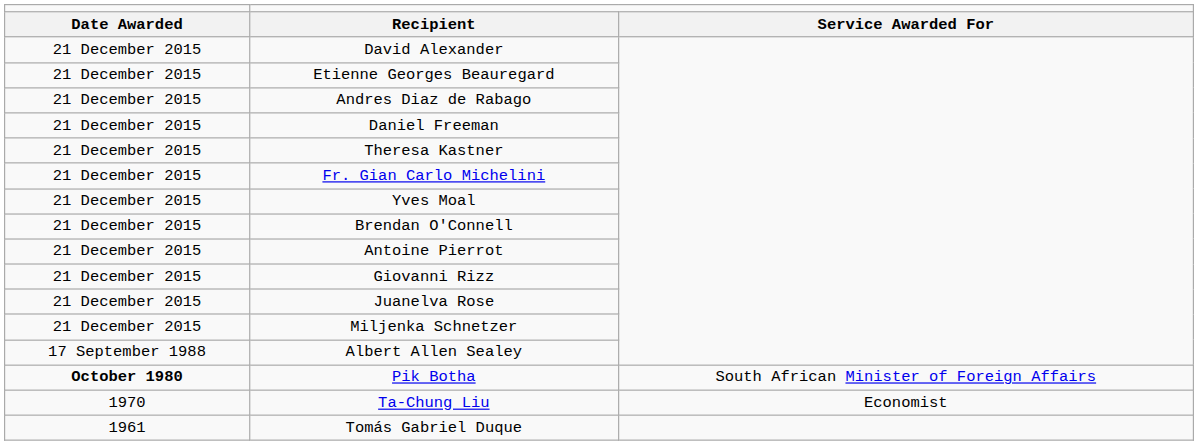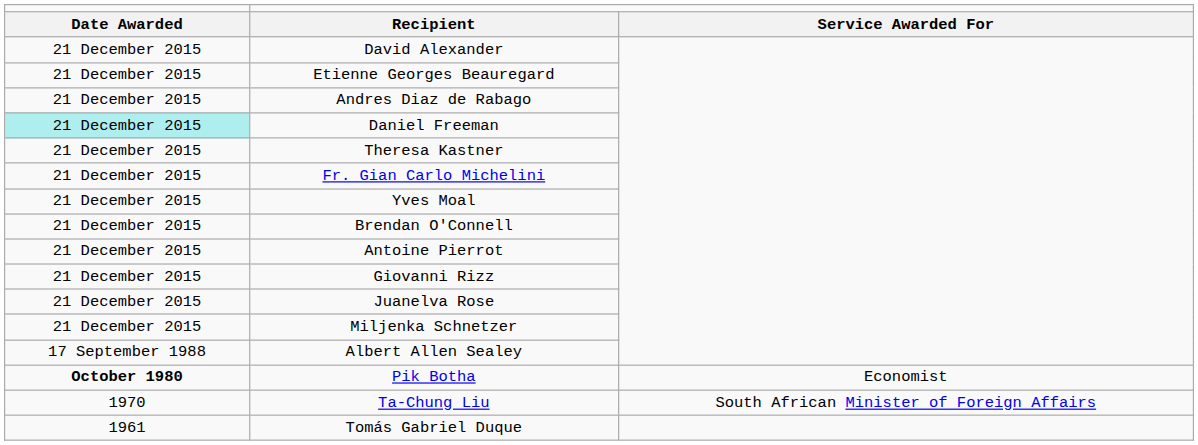Daniel Freeman | column 1: no background -> paleturquoise background
Pik Botha | column 3: South African Minister of Foreign Affairs -> Economist
Ta-Chung Liu | column 3: Economist -> South African Minister of Foreign Affairs
